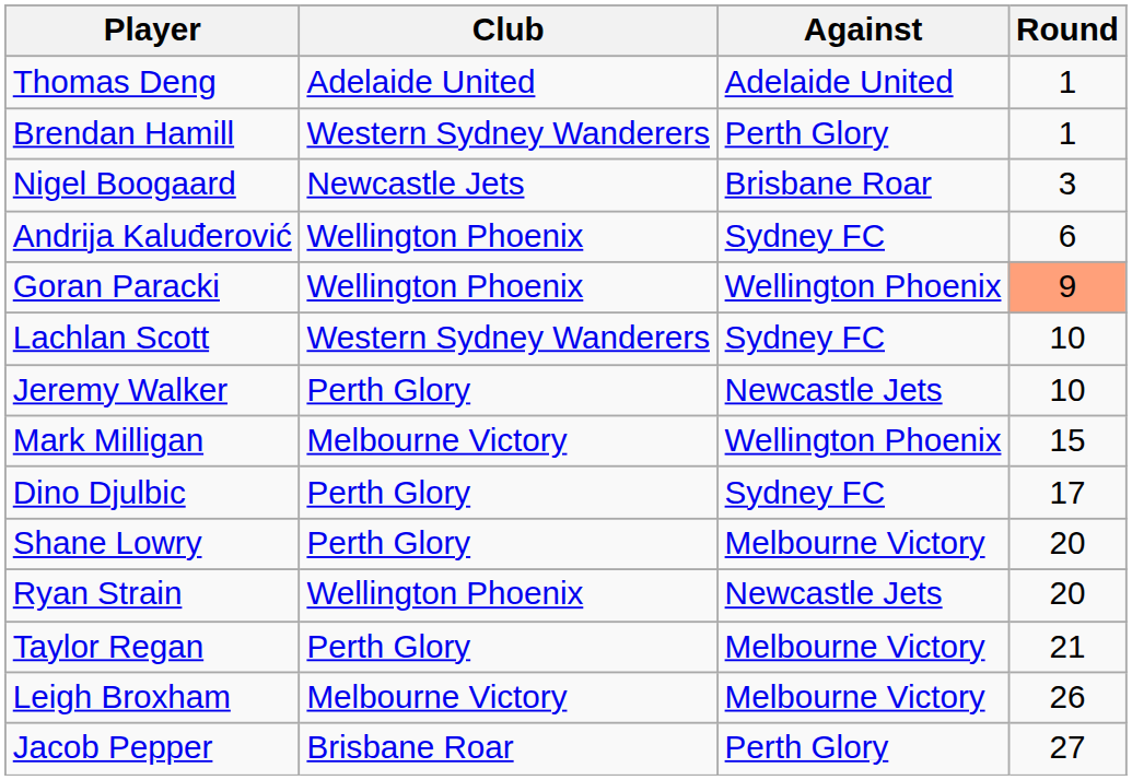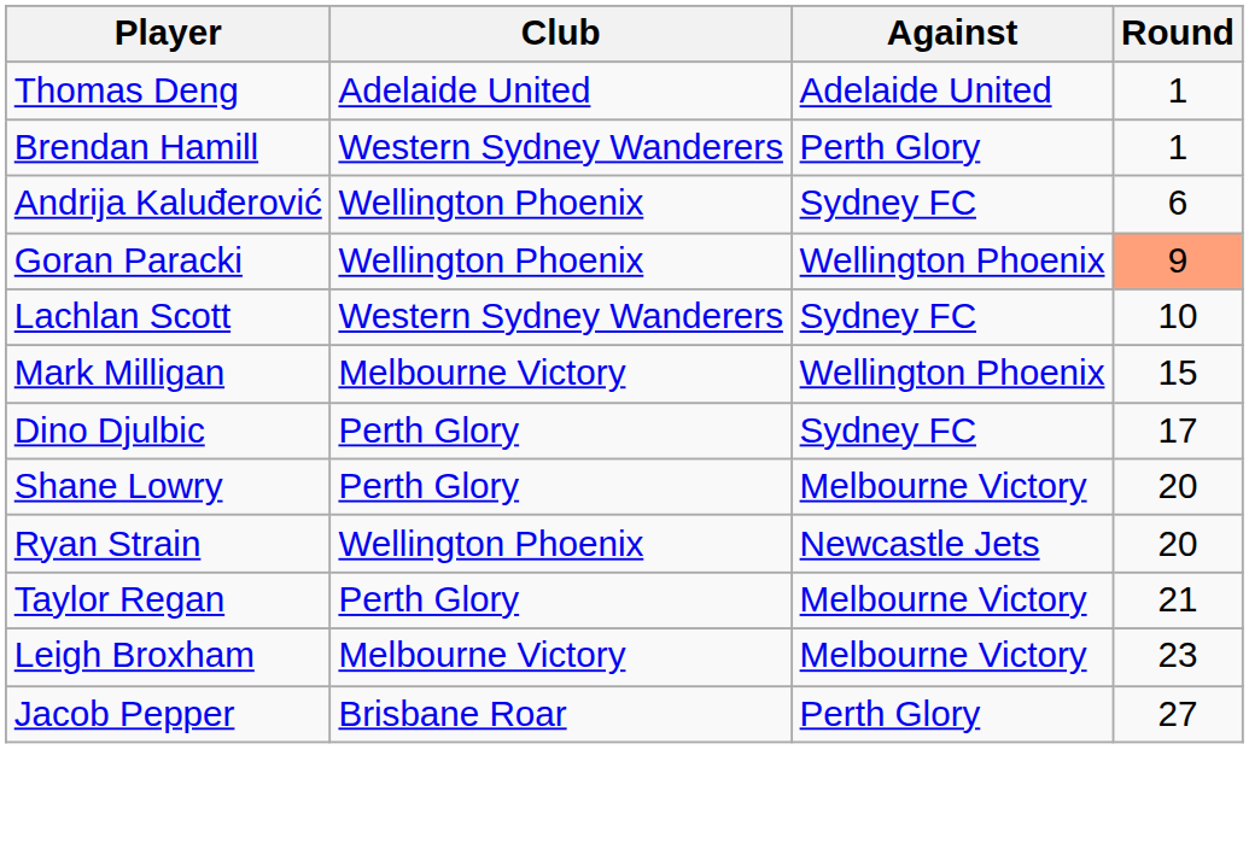- row: Nigel Boogaard | Newcastle Jets | Brisbane Roar | 3
- row: Jeremy Walker | Perth Glory | Newcastle Jets | 10
Leigh Broxham | Round: 26 -> 23
